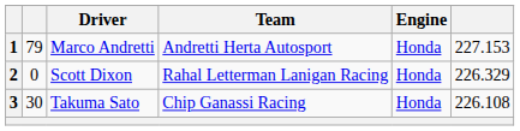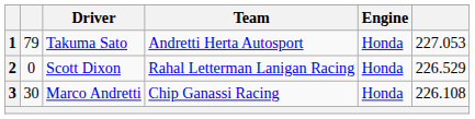1 | Driver: Marco Andretti -> Takuma Sato
1 | column 6: 227.153 -> 227.053
2 | column 6: 226.329 -> 226.529
3 | Driver: Takuma Sato -> Marco Andretti
